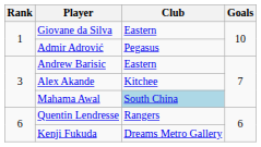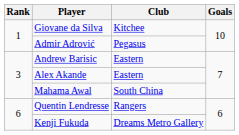Giovane da Silva | Club: Eastern -> Kitchee
Alex Akande | Club: Kitchee -> Eastern
Mahama Awal | Club: lightblue background -> no background
